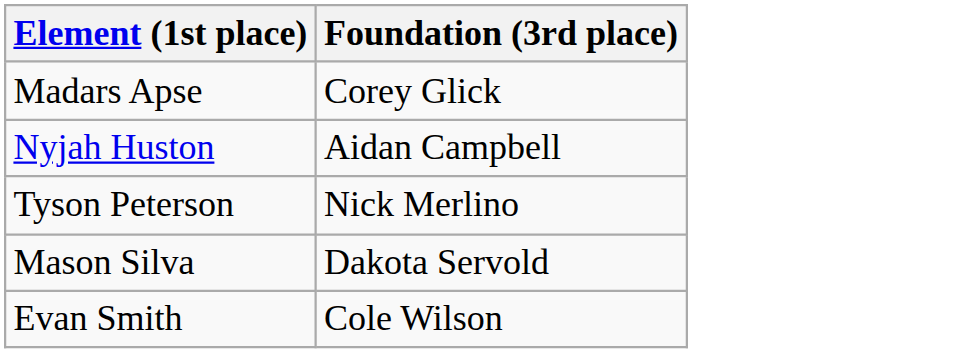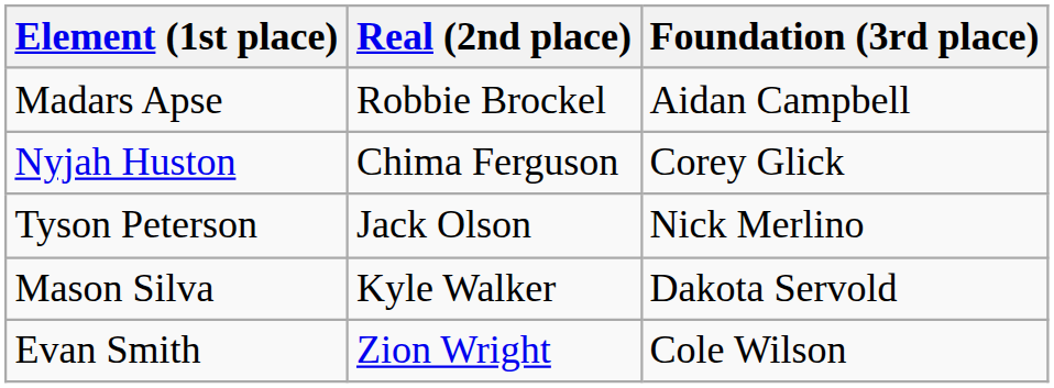+ column: Real (2nd place) | Robbie Brockel | Chima Ferguson | Jack Olson | Kyle Walker | Zion Wright
Madars Apse | Foundation (3rd place): Corey Glick -> Aidan Campbell
Nyjah Huston | Foundation (3rd place): Aidan Campbell -> Corey Glick
